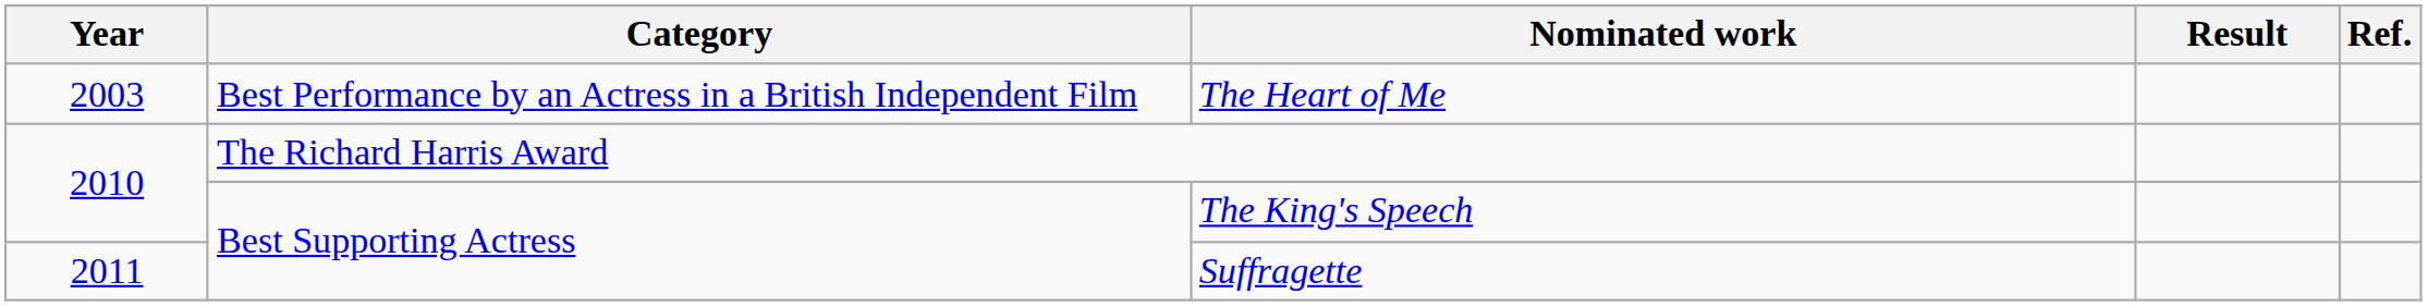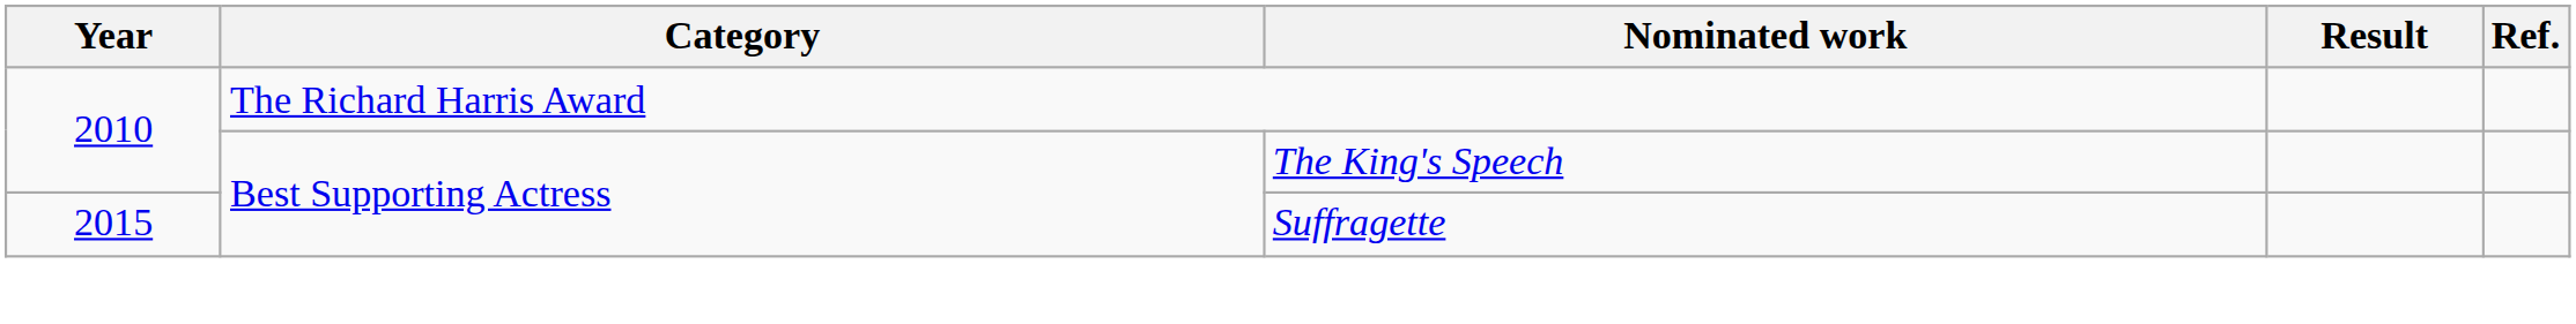- row: 2003 | Best Performance by an Actress in a British Independent Film | The Heart of Me
Suffragette | Year: 2011 -> 2015
